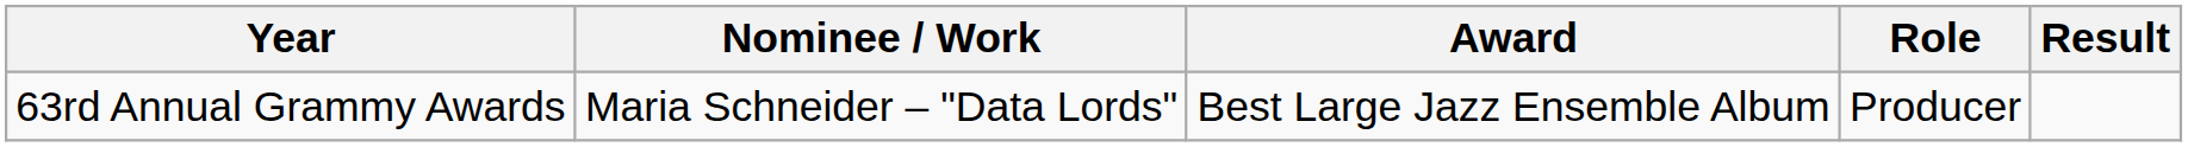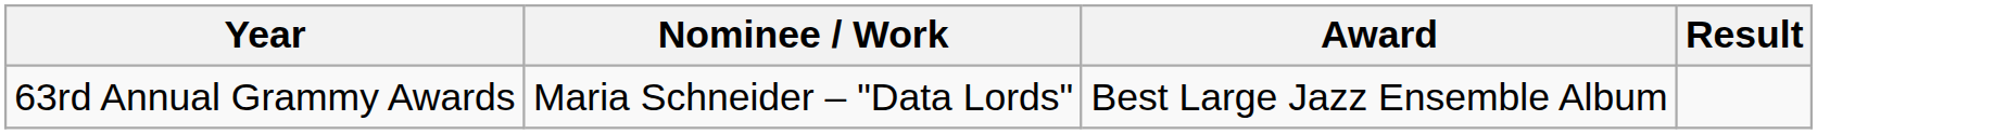- column: Role | Producer
